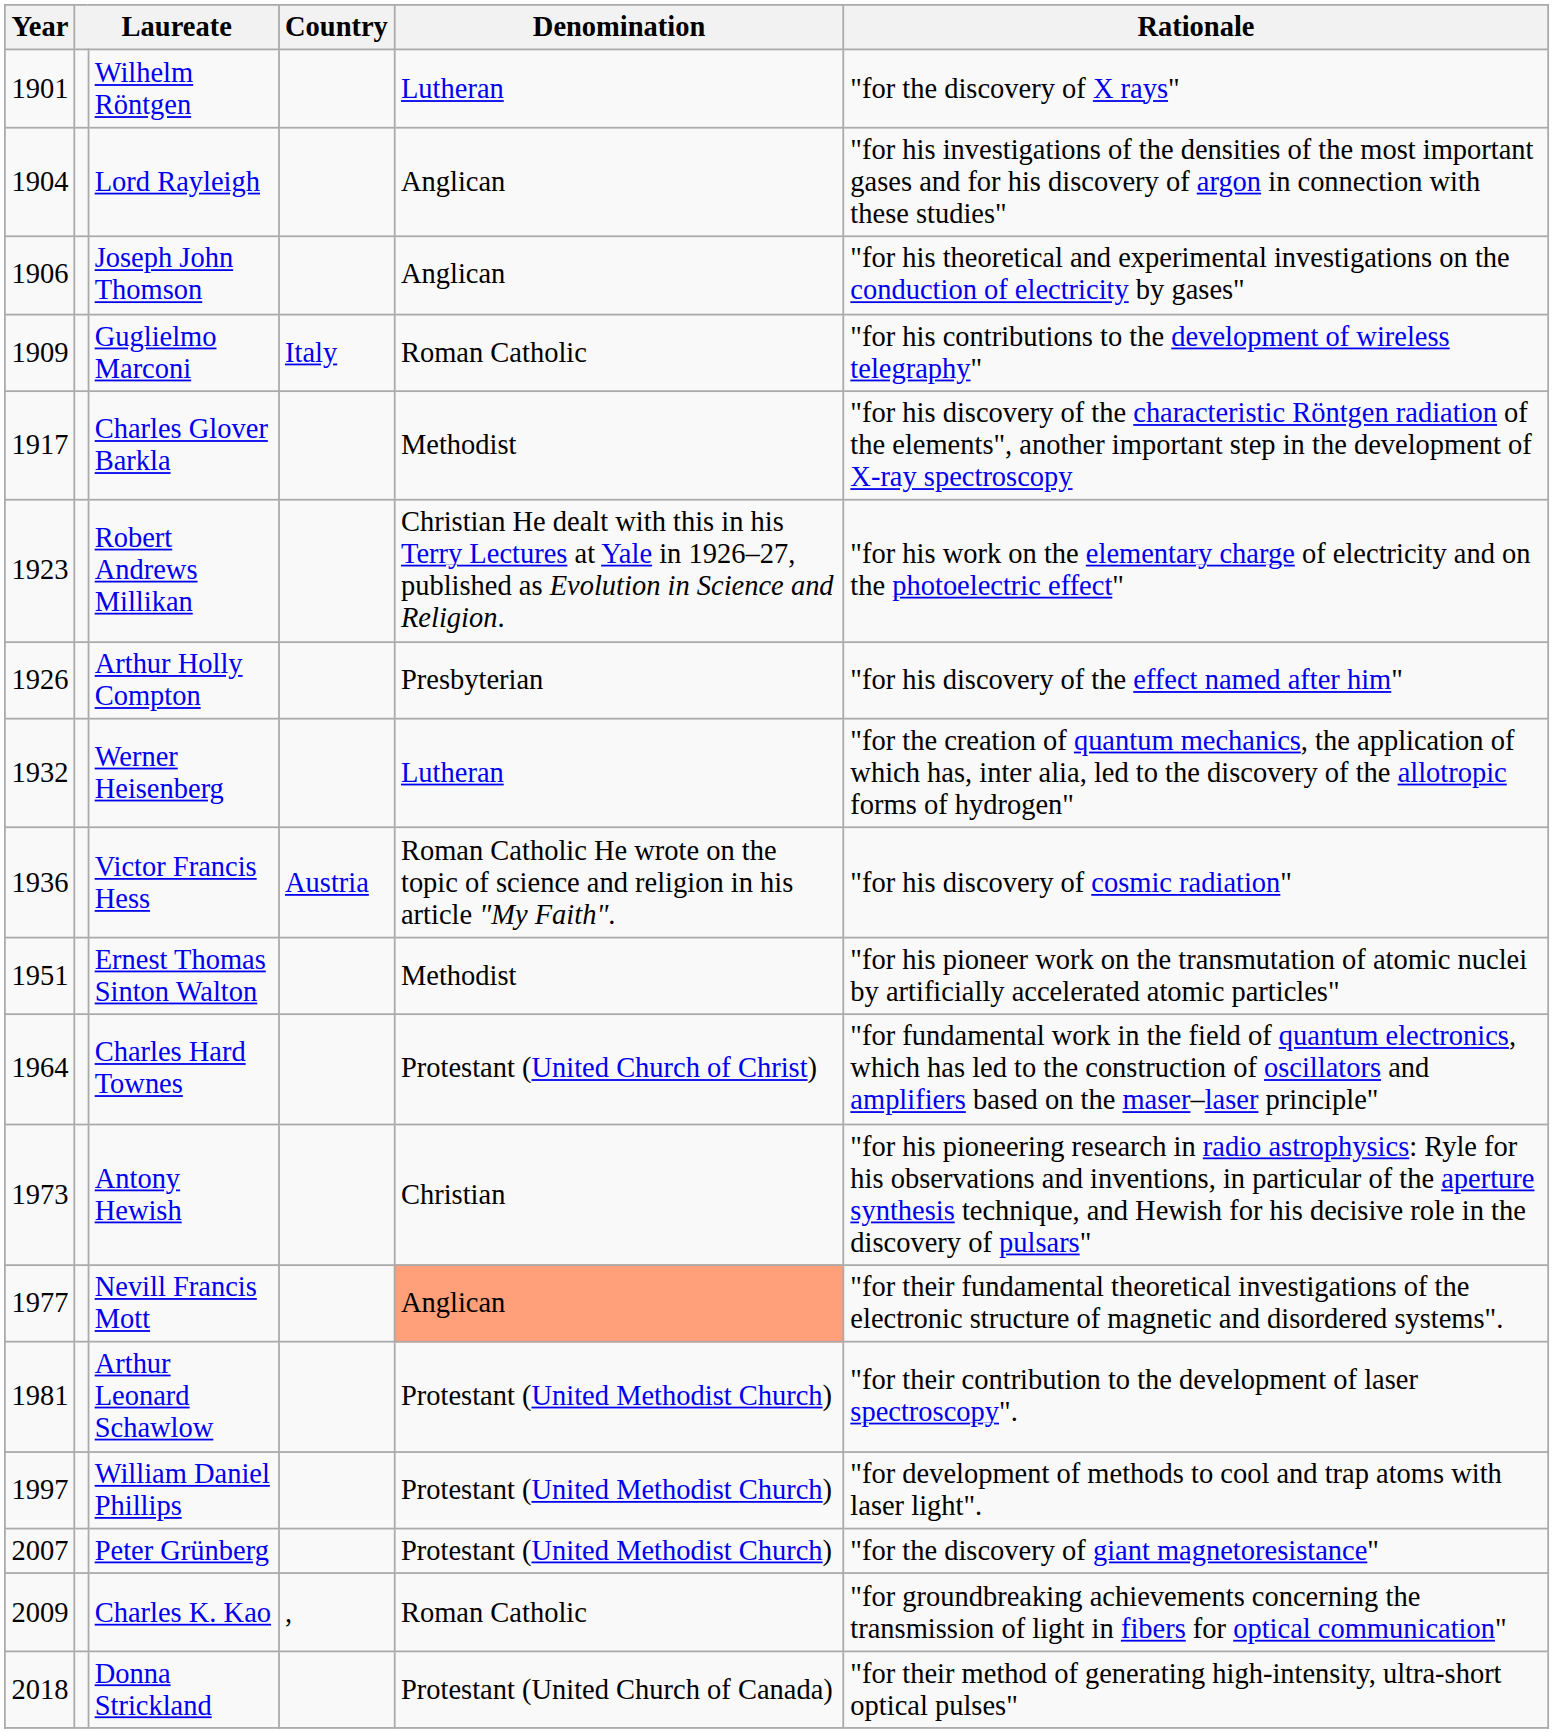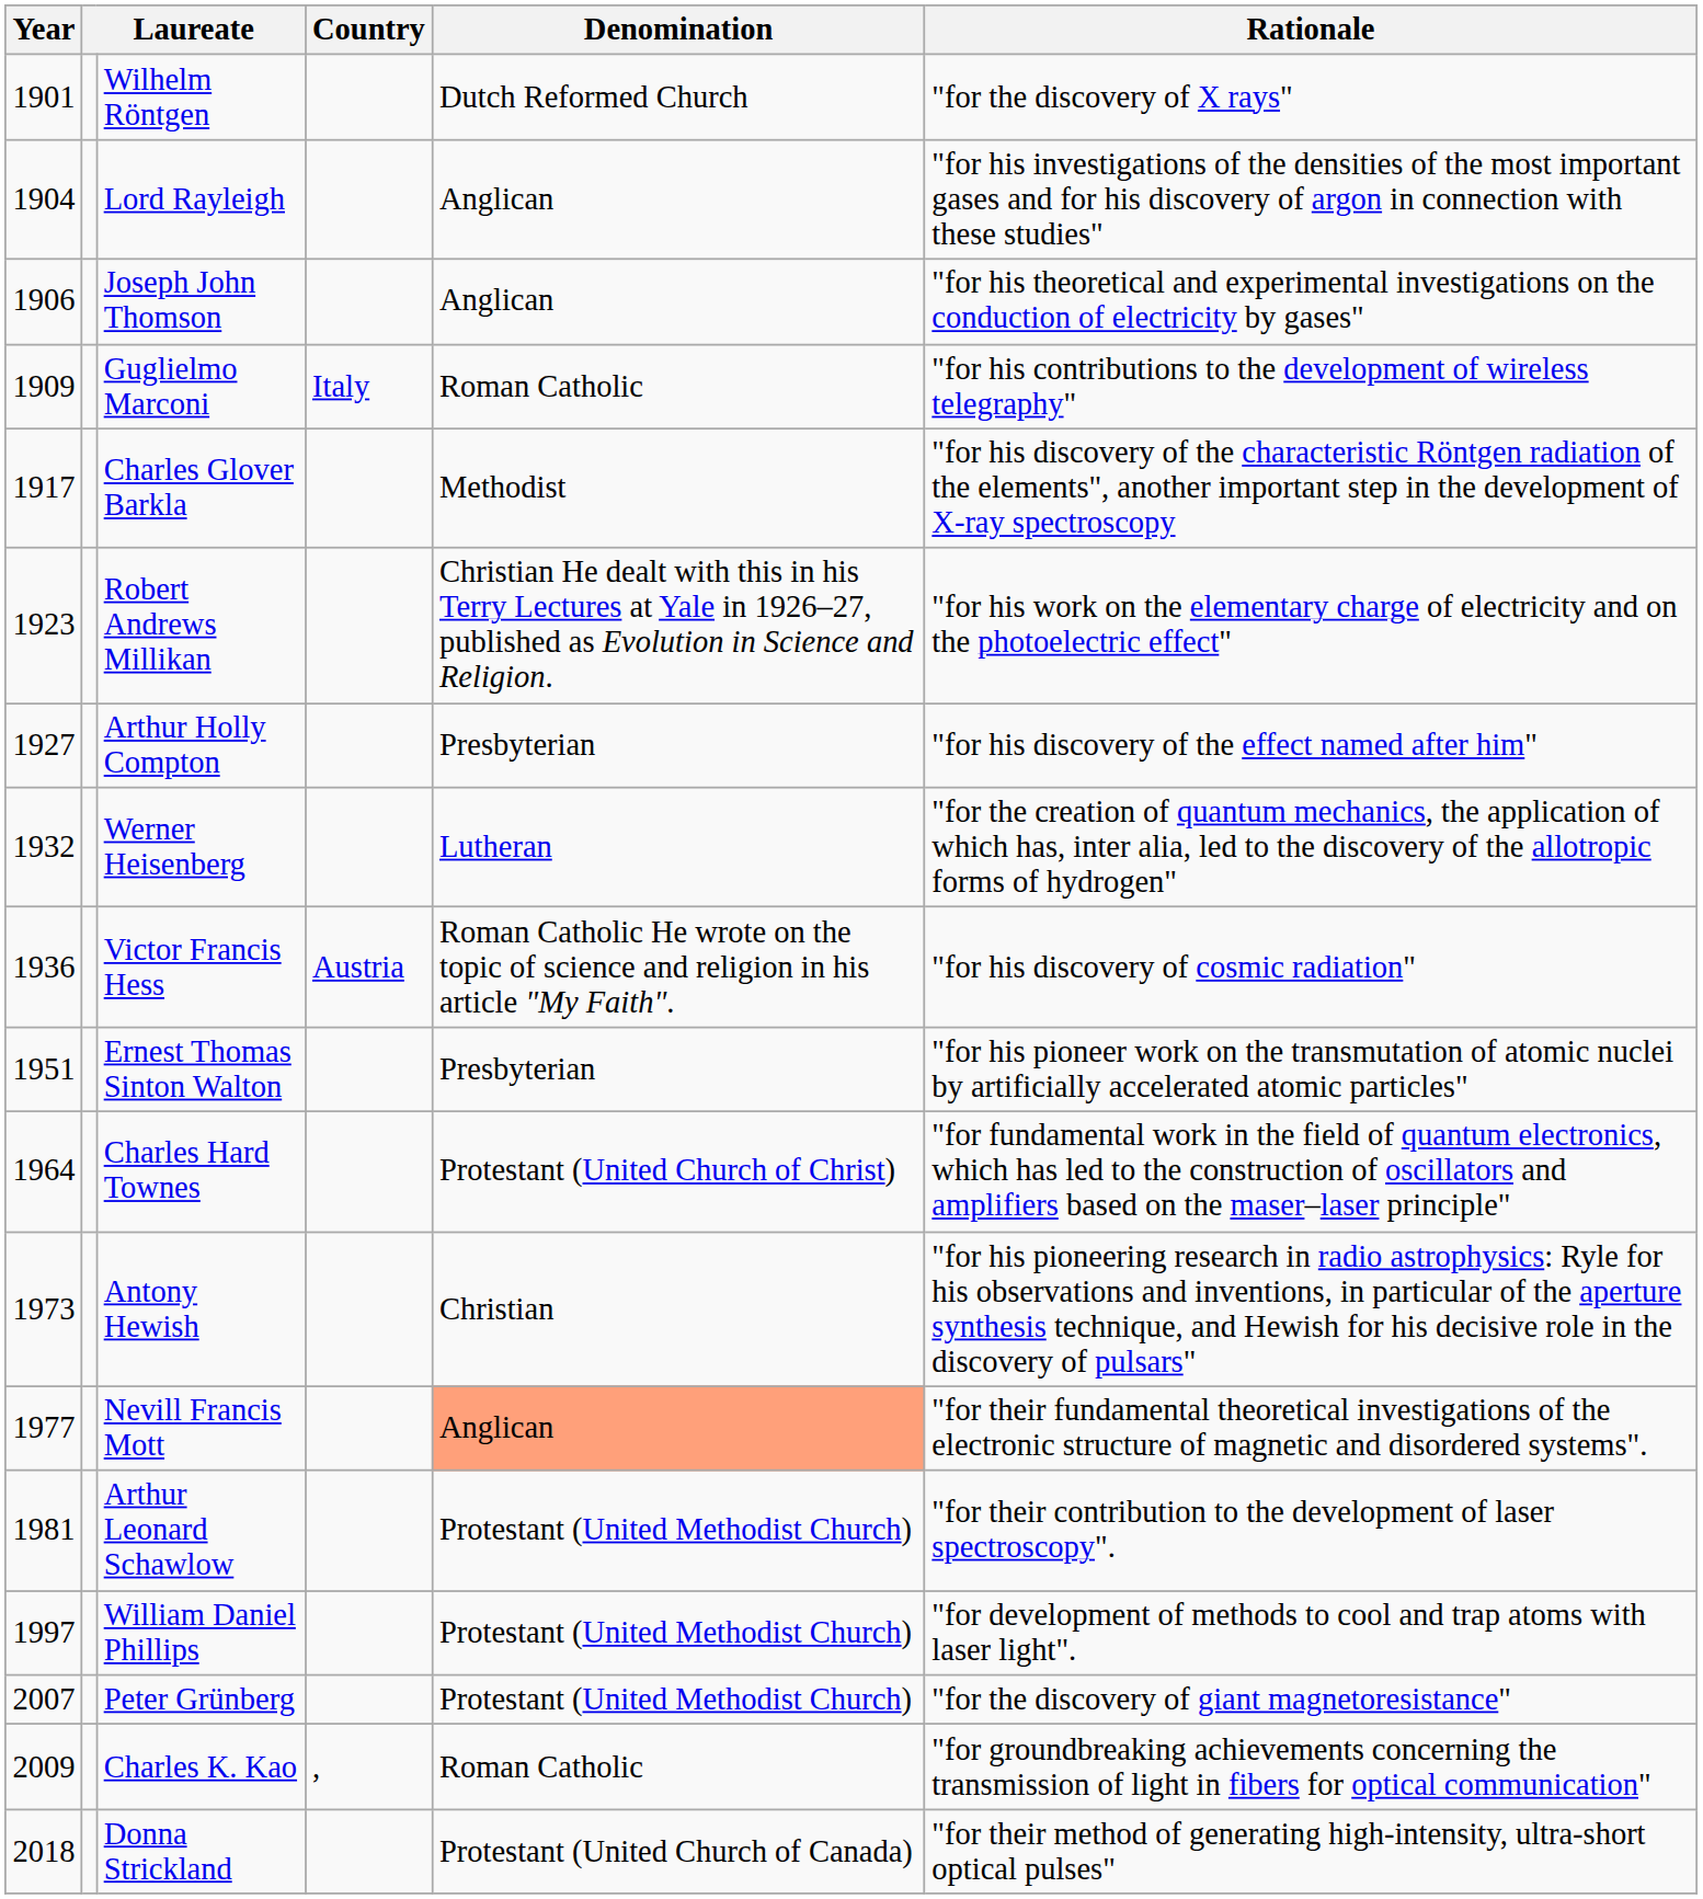Wilhelm Röntgen | Denomination: Lutheran -> Dutch Reformed Church
Arthur Holly Compton | Year: 1926 -> 1927
Ernest Thomas Sinton Walton | Denomination: Methodist -> Presbyterian
